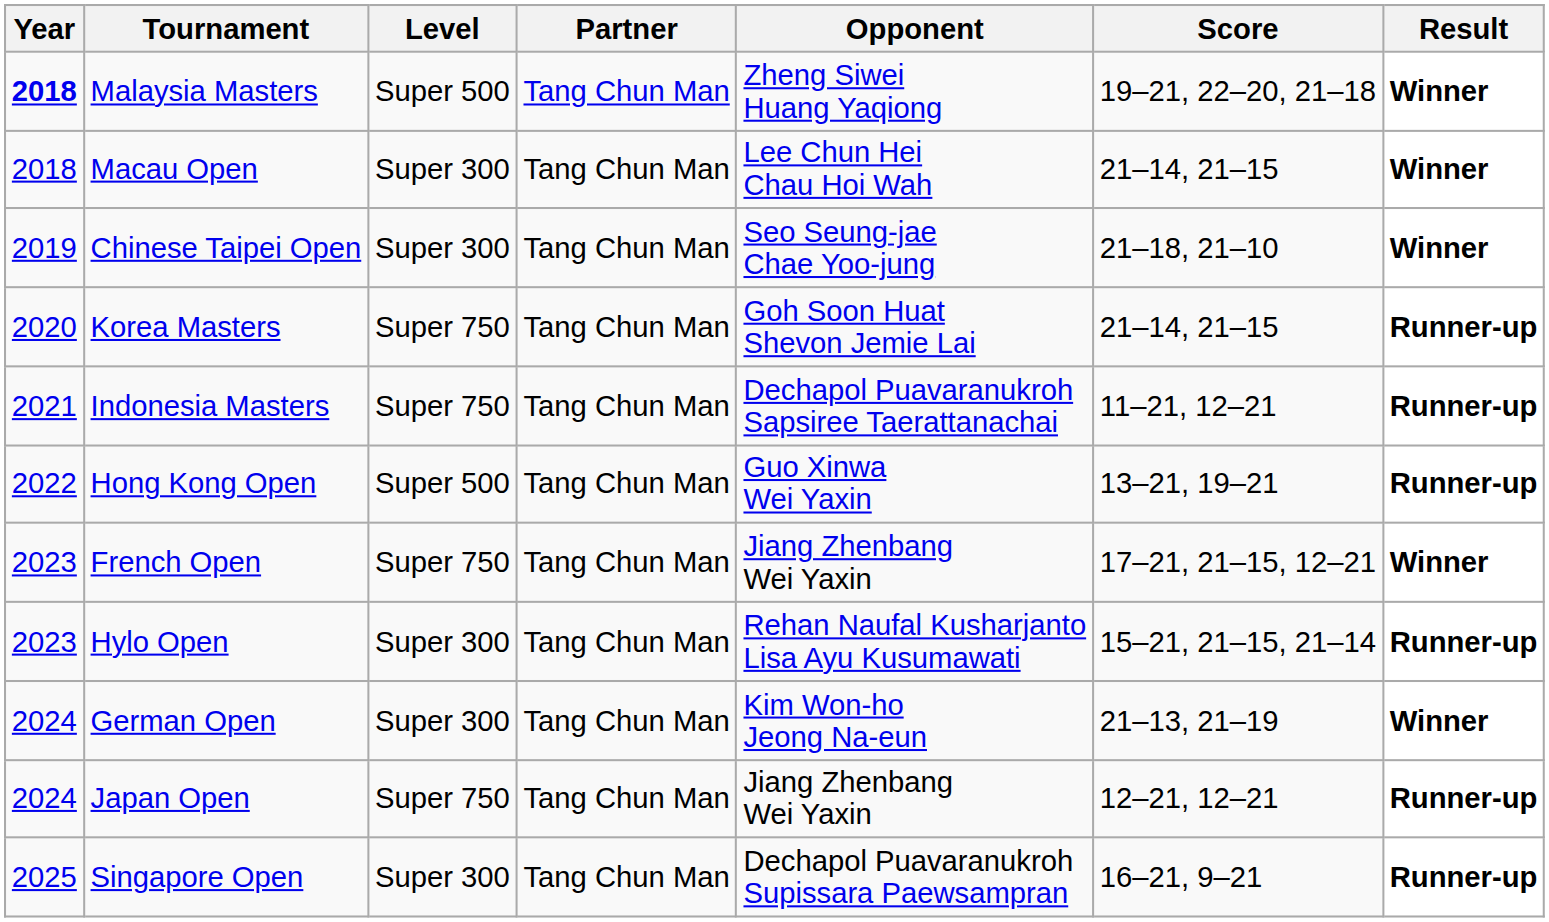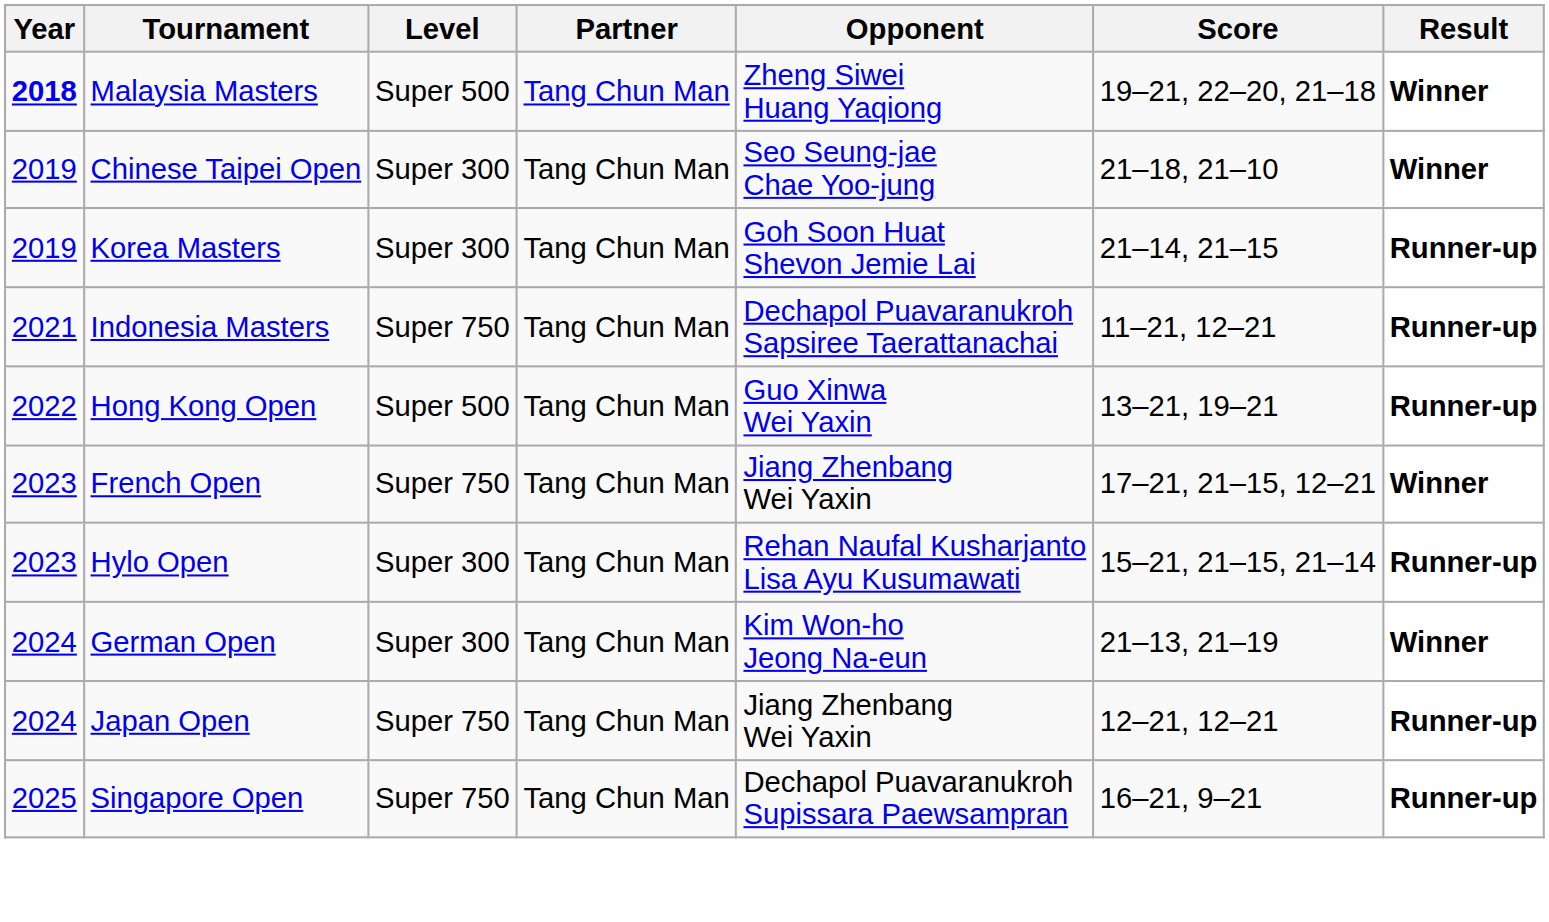- row: 2018 | Macau Open | Super 300 | Tang Chun Man | Lee Chun Hei Chau Hoi Wah | 21–14, 21–15 | Winner
Korea Masters | Year: 2020 -> 2019
Korea Masters | Level: Super 750 -> Super 300
Singapore Open | Level: Super 300 -> Super 750
